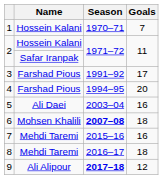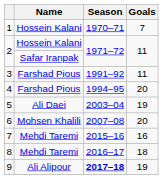3 | Goals: 17 -> 11
5 | Goals: 16 -> 19
6 | Season: bold -> normal
6 | Goals: 18 -> 20
9 | Goals: 12 -> 19
